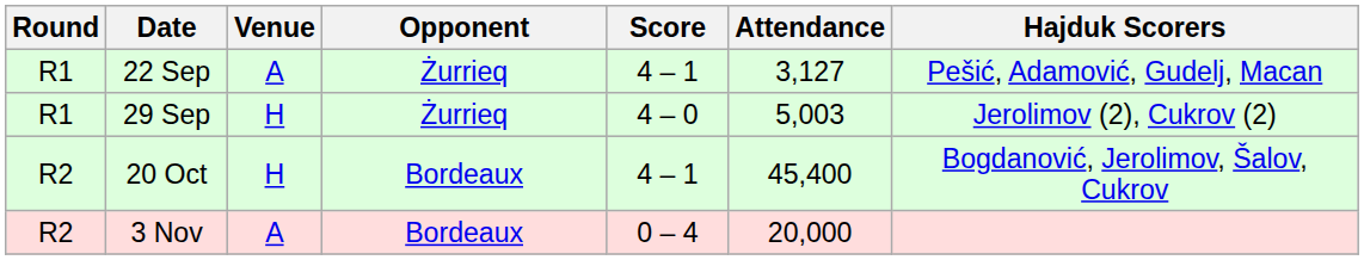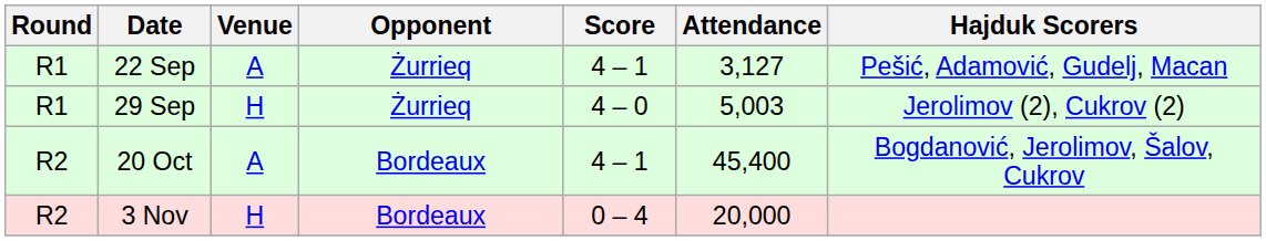20 Oct | Venue: H -> A
3 Nov | Venue: A -> H
